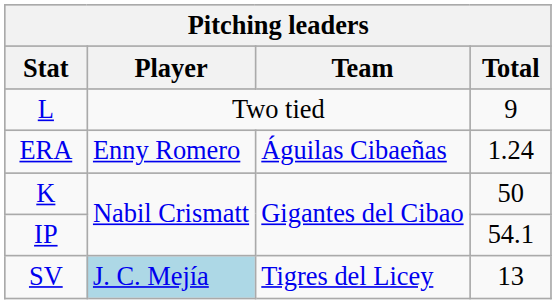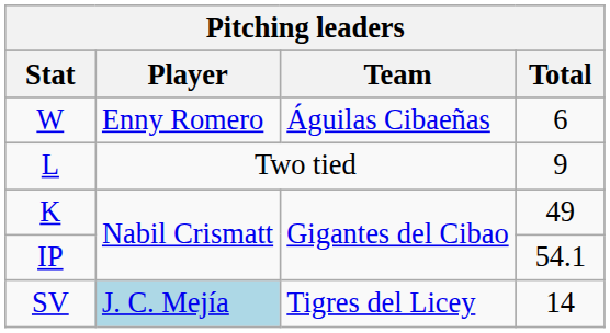+ row: W | Enny Romero | Águilas Cibaeñas | 6
- row: ERA | Enny Romero | Águilas Cibaeñas | 1.24
K | Total: 50 -> 49
SV | Total: 13 -> 14
